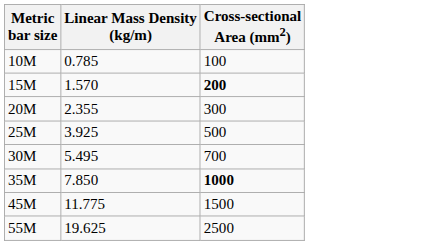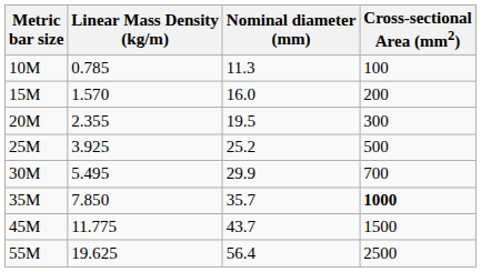+ column: Nominal diameter (mm) | 11.3 | 16.0 | 19.5 | 25.2 | 29.9 | 35.7 | 43.7 | 56.4
15M | Cross-sectional Area (mm2): bold -> normal
